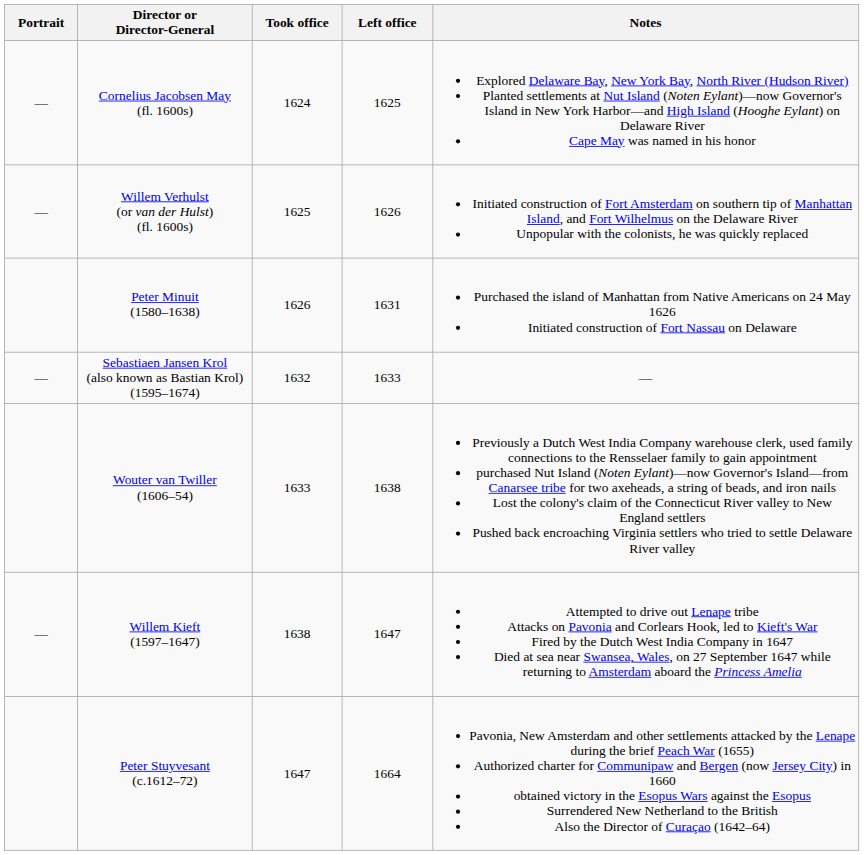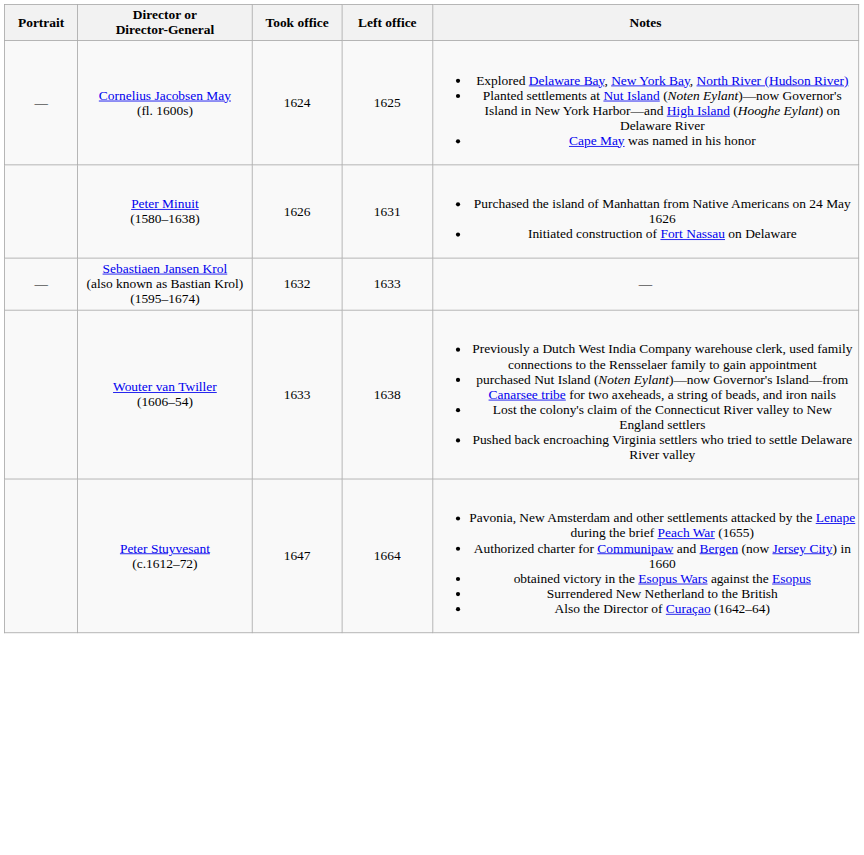- row: — | Willem Verhulst (or van der Hulst) (fl. 1600s) | 1625 | 1626 | Initiated construction of Fort Amsterdam on southern tip of Manhattan Island, and Fort Wilhelmus on the Delaware River Unpopular with the colonists, he was quickly replaced
- row: — | Willem Kieft (1597–1647) | 1638 | 1647 | Attempted to drive out Lenape tribe Attacks on Pavonia and Corlears Hook, led to Kieft's War Fired by the Dutch West India Company in 1647 Died at sea near Swansea, Wales, on 27 September 1647 while returning to Amsterdam aboard the Princess Amelia
